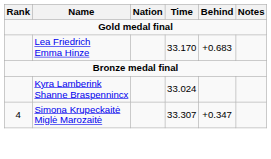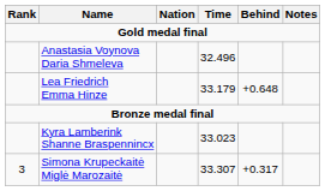+ row: Anastasia Voynova Daria Shmeleva | 32.496
Lea Friedrich Emma Hinze | Time: 33.170 -> 33.179
Lea Friedrich Emma Hinze | Behind: +0.683 -> +0.648
Kyra Lamberink Shanne Braspennincx | Time: 33.024 -> 33.023
Simona Krupeckaitė Miglė Marozaitė | Rank: 4 -> 3
Simona Krupeckaitė Miglė Marozaitė | Behind: +0.347 -> +0.317
